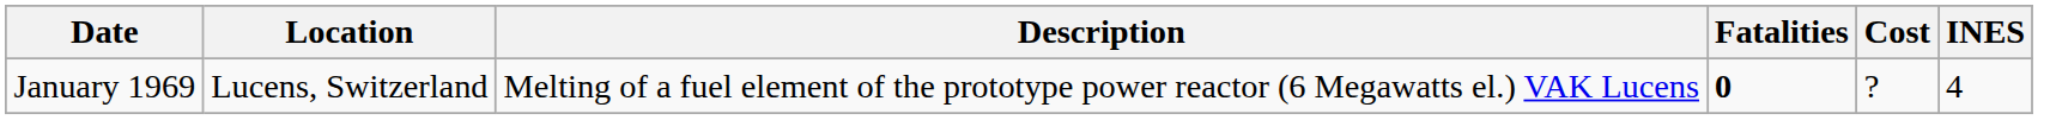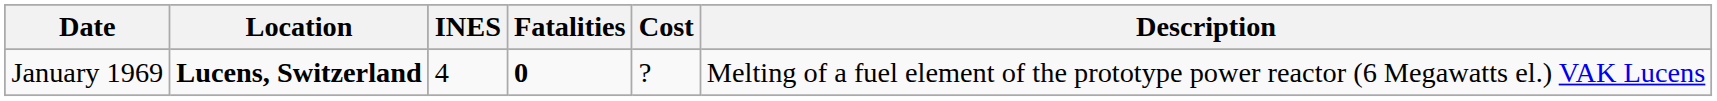columns swapped: Description <-> INES
January 1969 | Location: normal -> bold
